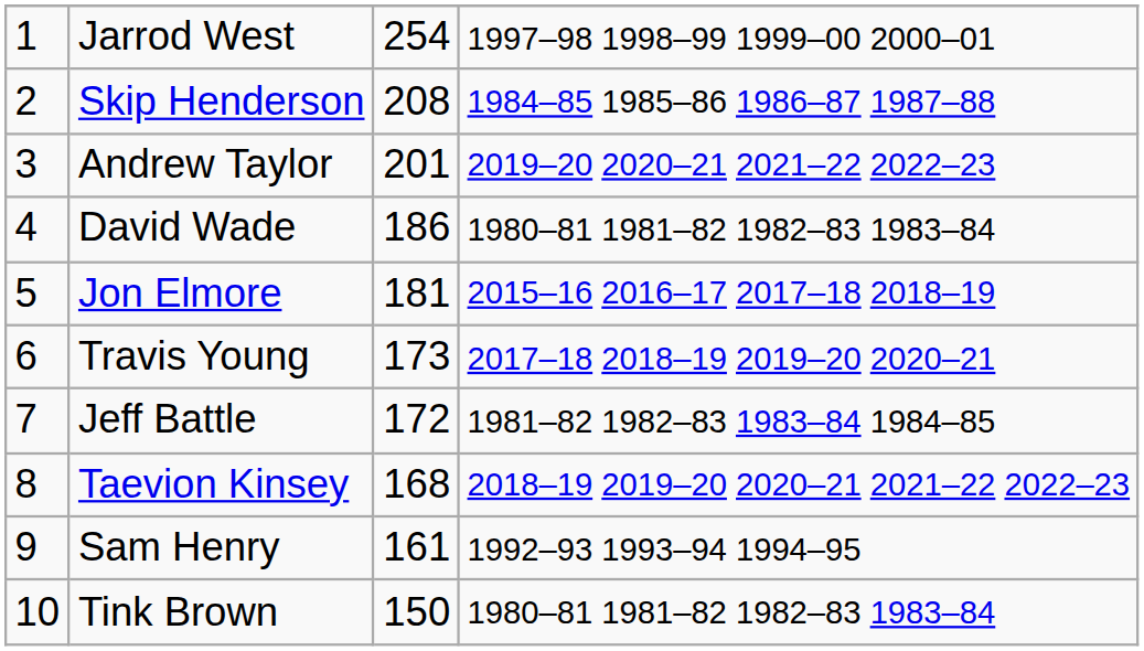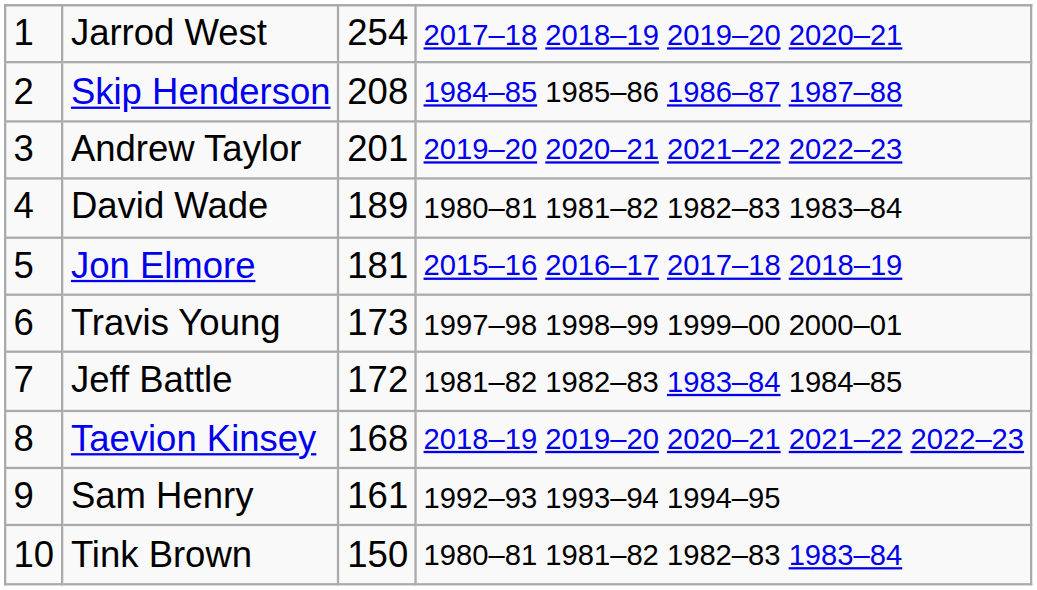Jarrod West | column 4: 1997–98 1998–99 1999–00 2000–01 -> 2017–18 2018–19 2019–20 2020–21
David Wade | column 3: 186 -> 189
Travis Young | column 4: 2017–18 2018–19 2019–20 2020–21 -> 1997–98 1998–99 1999–00 2000–01
